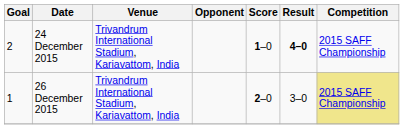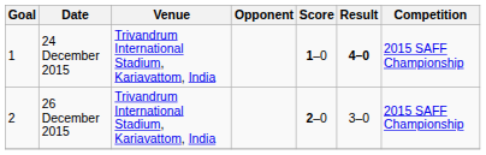24 December 2015 | Goal: 2 -> 1
26 December 2015 | Goal: 1 -> 2
26 December 2015 | Competition: khaki background -> no background
